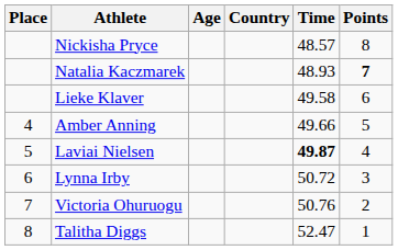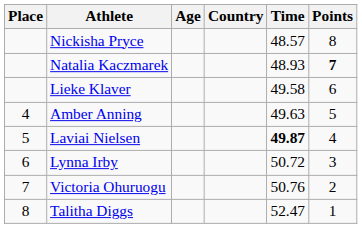Amber Anning | Time: 49.66 -> 49.63
